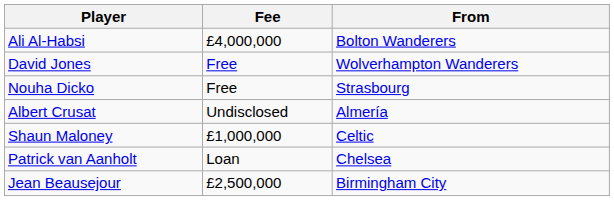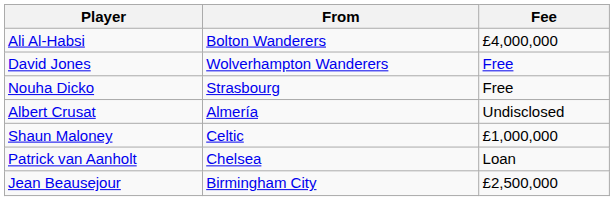columns swapped: From <-> Fee
